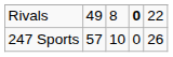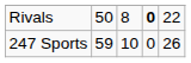Rivals | column 2: 49 -> 50
247 Sports | column 2: 57 -> 59
